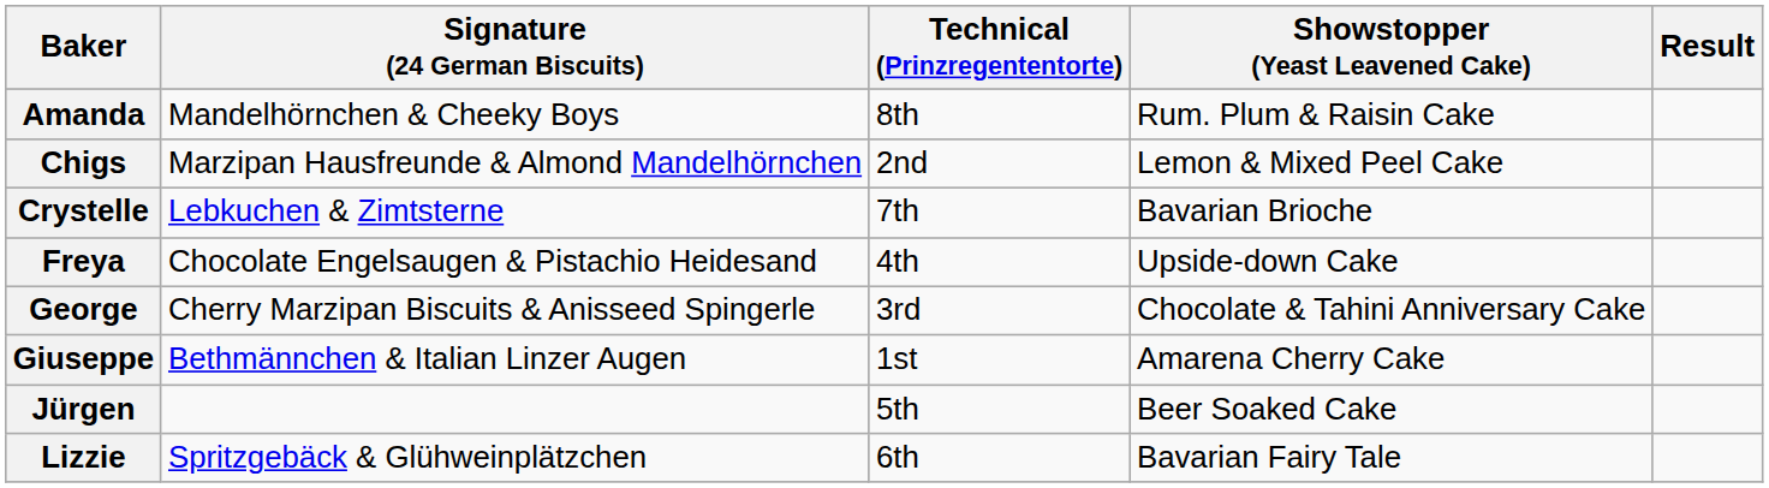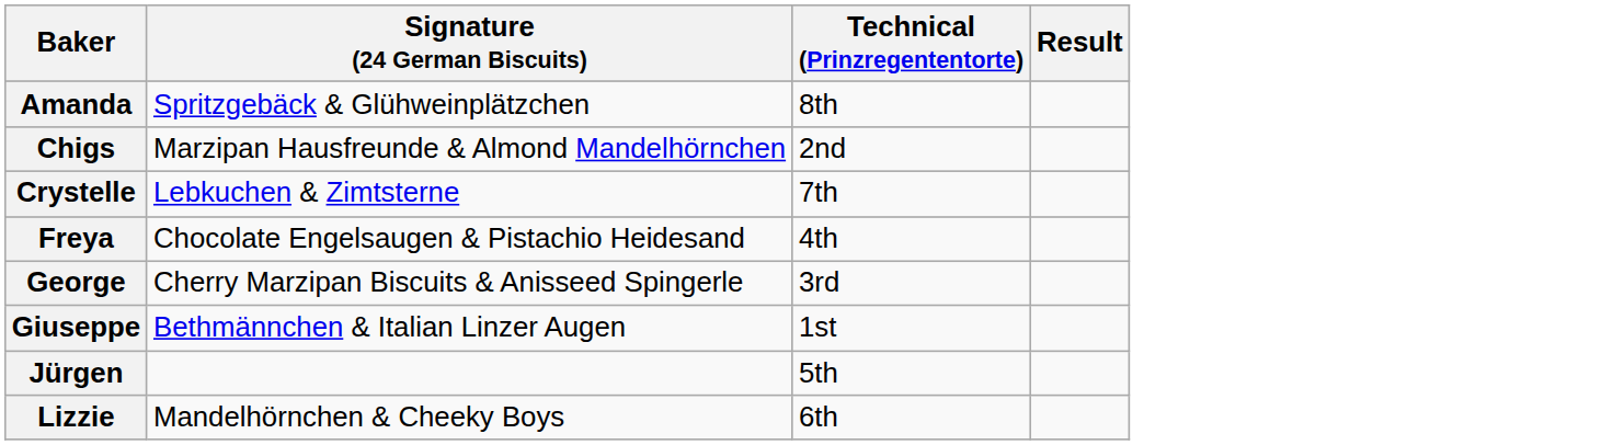- column: Showstopper (Yeast Leavened Cake) | Rum. Plum & Raisin Cake | Lemon & Mixed Peel Cake | Bavarian Brioche | Upside-down Cake | Chocolate & Tahini Anniversary Cake | Amarena Cherry Cake | Beer Soaked Cake | Bavarian Fairy Tale
Amanda | Signature (24 German Biscuits): Mandelhörnchen & Cheeky Boys -> Spritzgebäck & Glühweinplätzchen
Lizzie | Signature (24 German Biscuits): Spritzgebäck & Glühweinplätzchen -> Mandelhörnchen & Cheeky Boys
